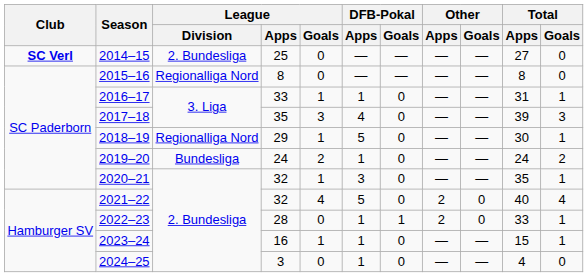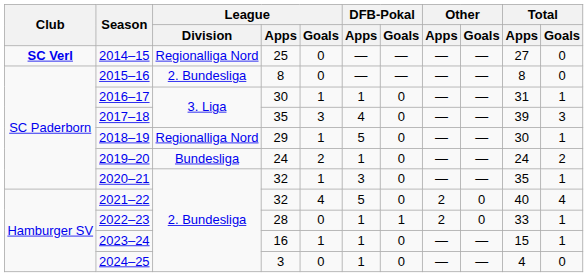2014–15 | League / Division: 2. Bundesliga -> Regionalliga Nord
2015–16 | League / Division: Regionalliga Nord -> 2. Bundesliga
2016–17 | League / Apps: 33 -> 30
